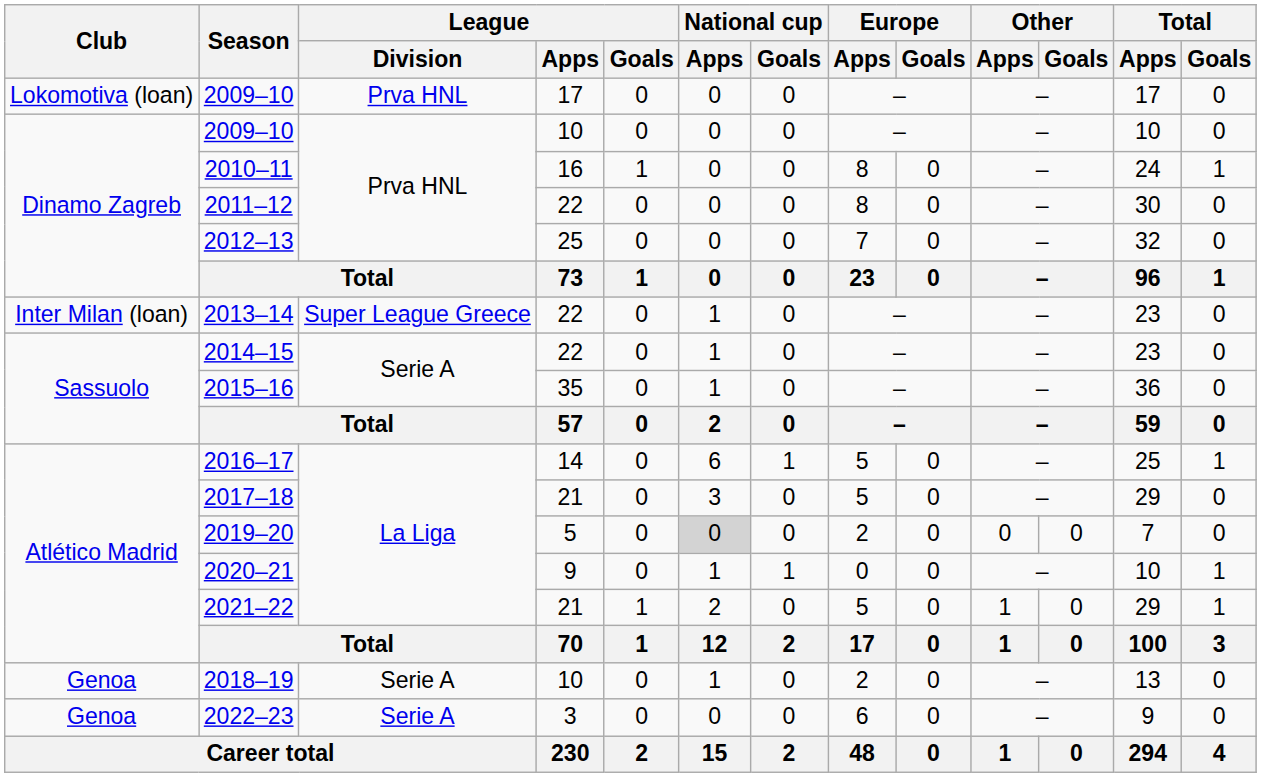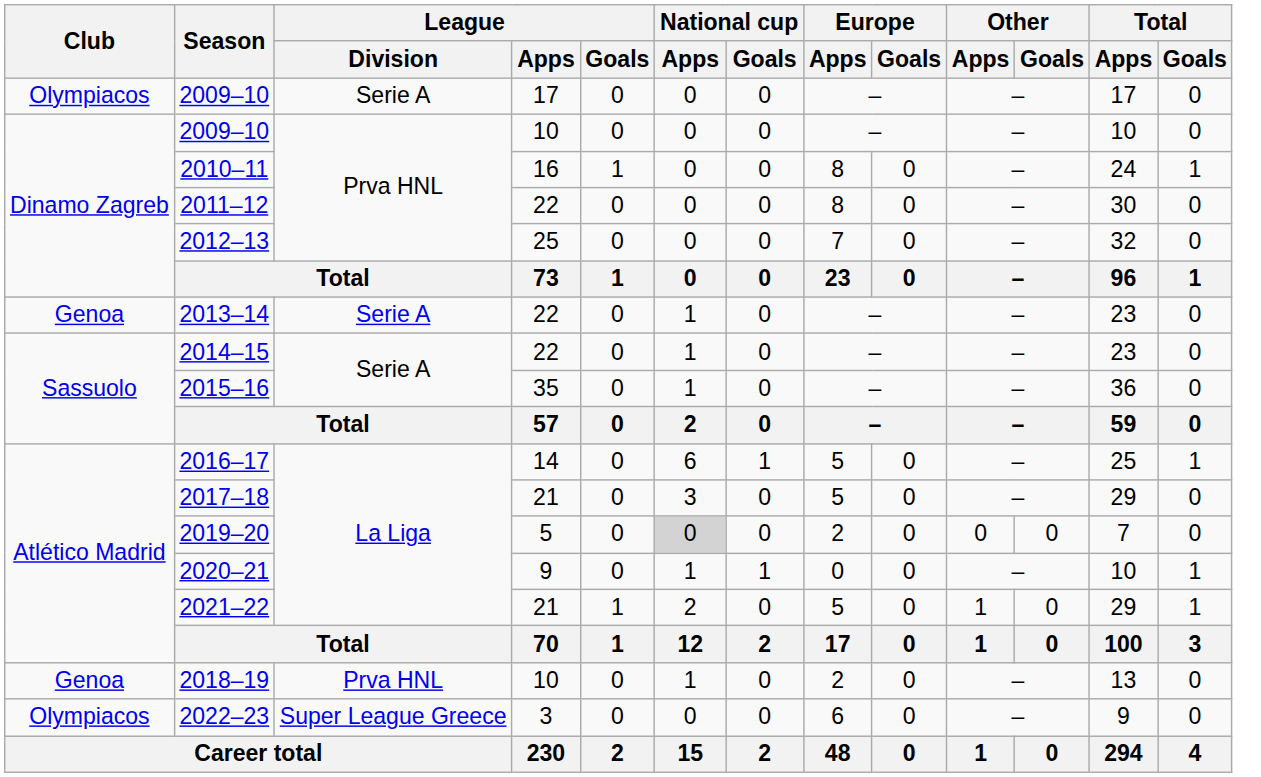2009–10 / 17 | Club: Lokomotiva (loan) -> Olympiacos
2009–10 / 17 | League / Division: Prva HNL -> Serie A
2013–14 | Club: Inter Milan (loan) -> Genoa
2013–14 | League / Division: Super League Greece -> Serie A
2018–19 | League / Division: Serie A -> Prva HNL
2022–23 | Club: Genoa -> Olympiacos
2022–23 | League / Division: Serie A -> Super League Greece
